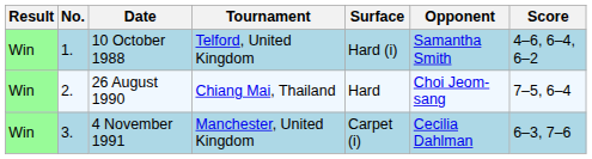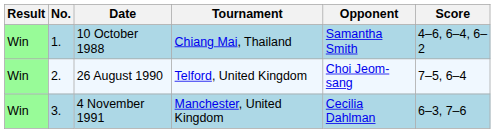- column: Surface | Hard (i) | Hard | Carpet (i)
10 October 1988 | Tournament: Telford, United Kingdom -> Chiang Mai, Thailand
26 August 1990 | Tournament: Chiang Mai, Thailand -> Telford, United Kingdom
